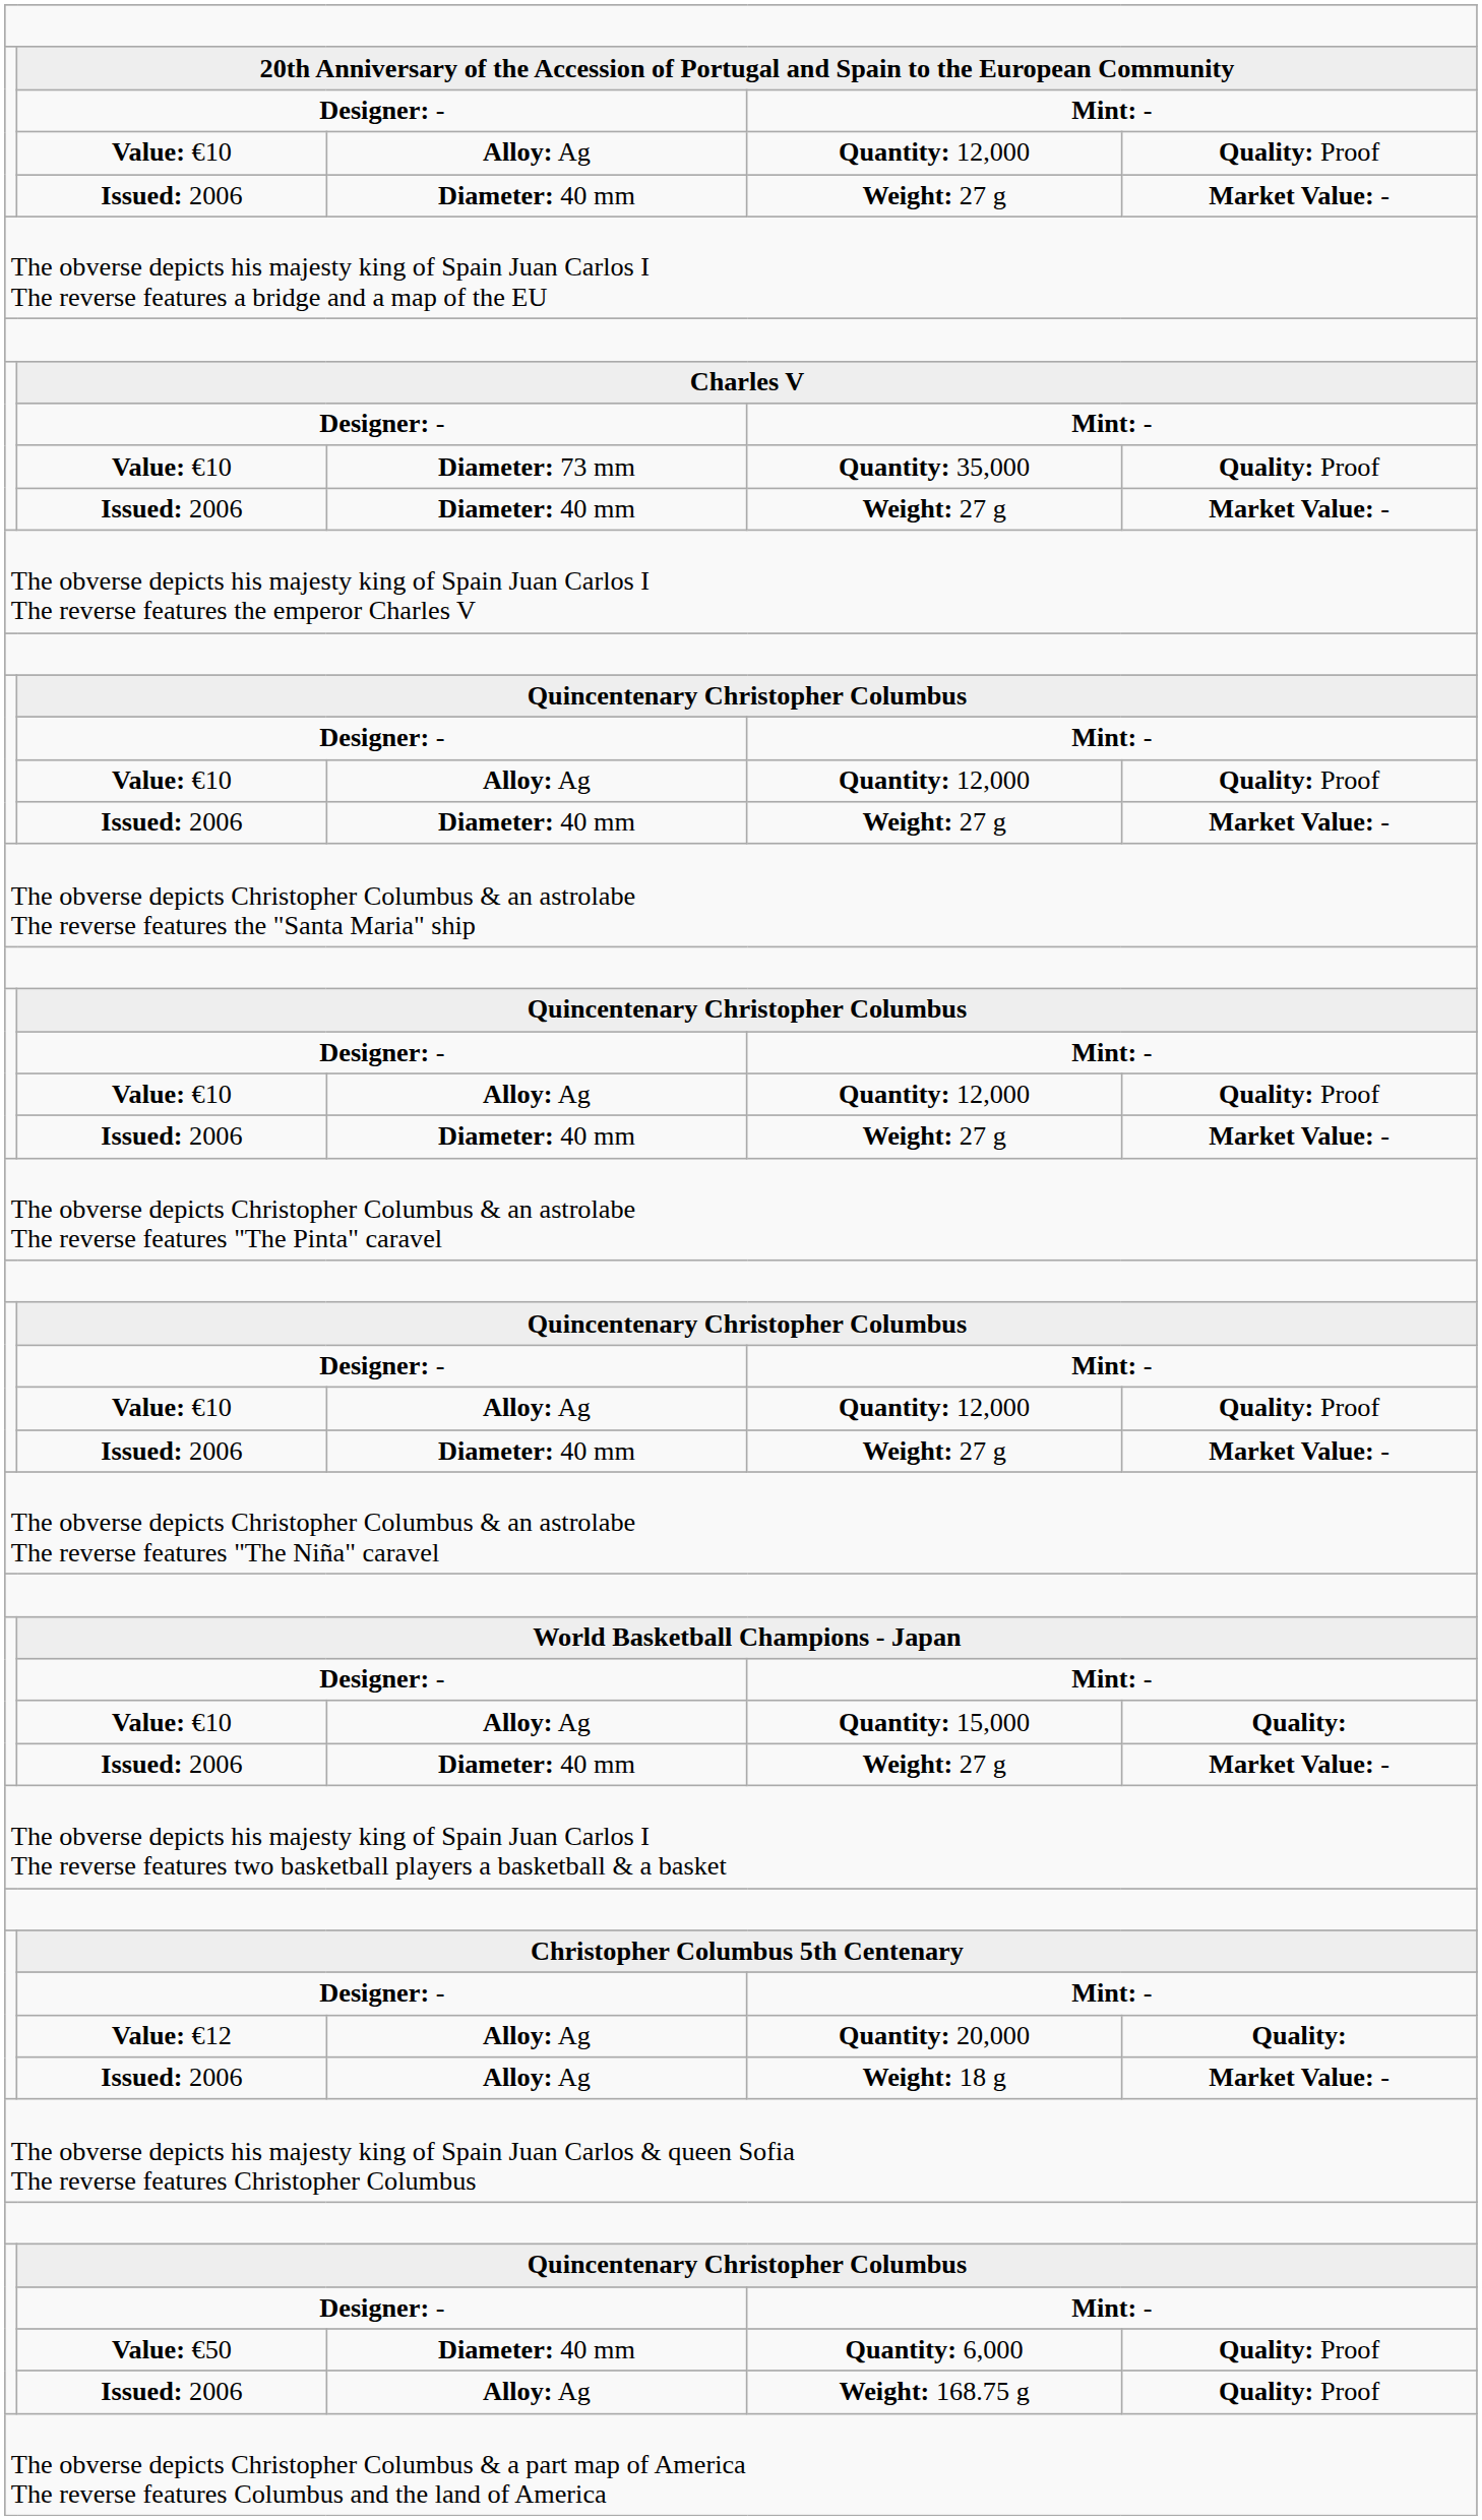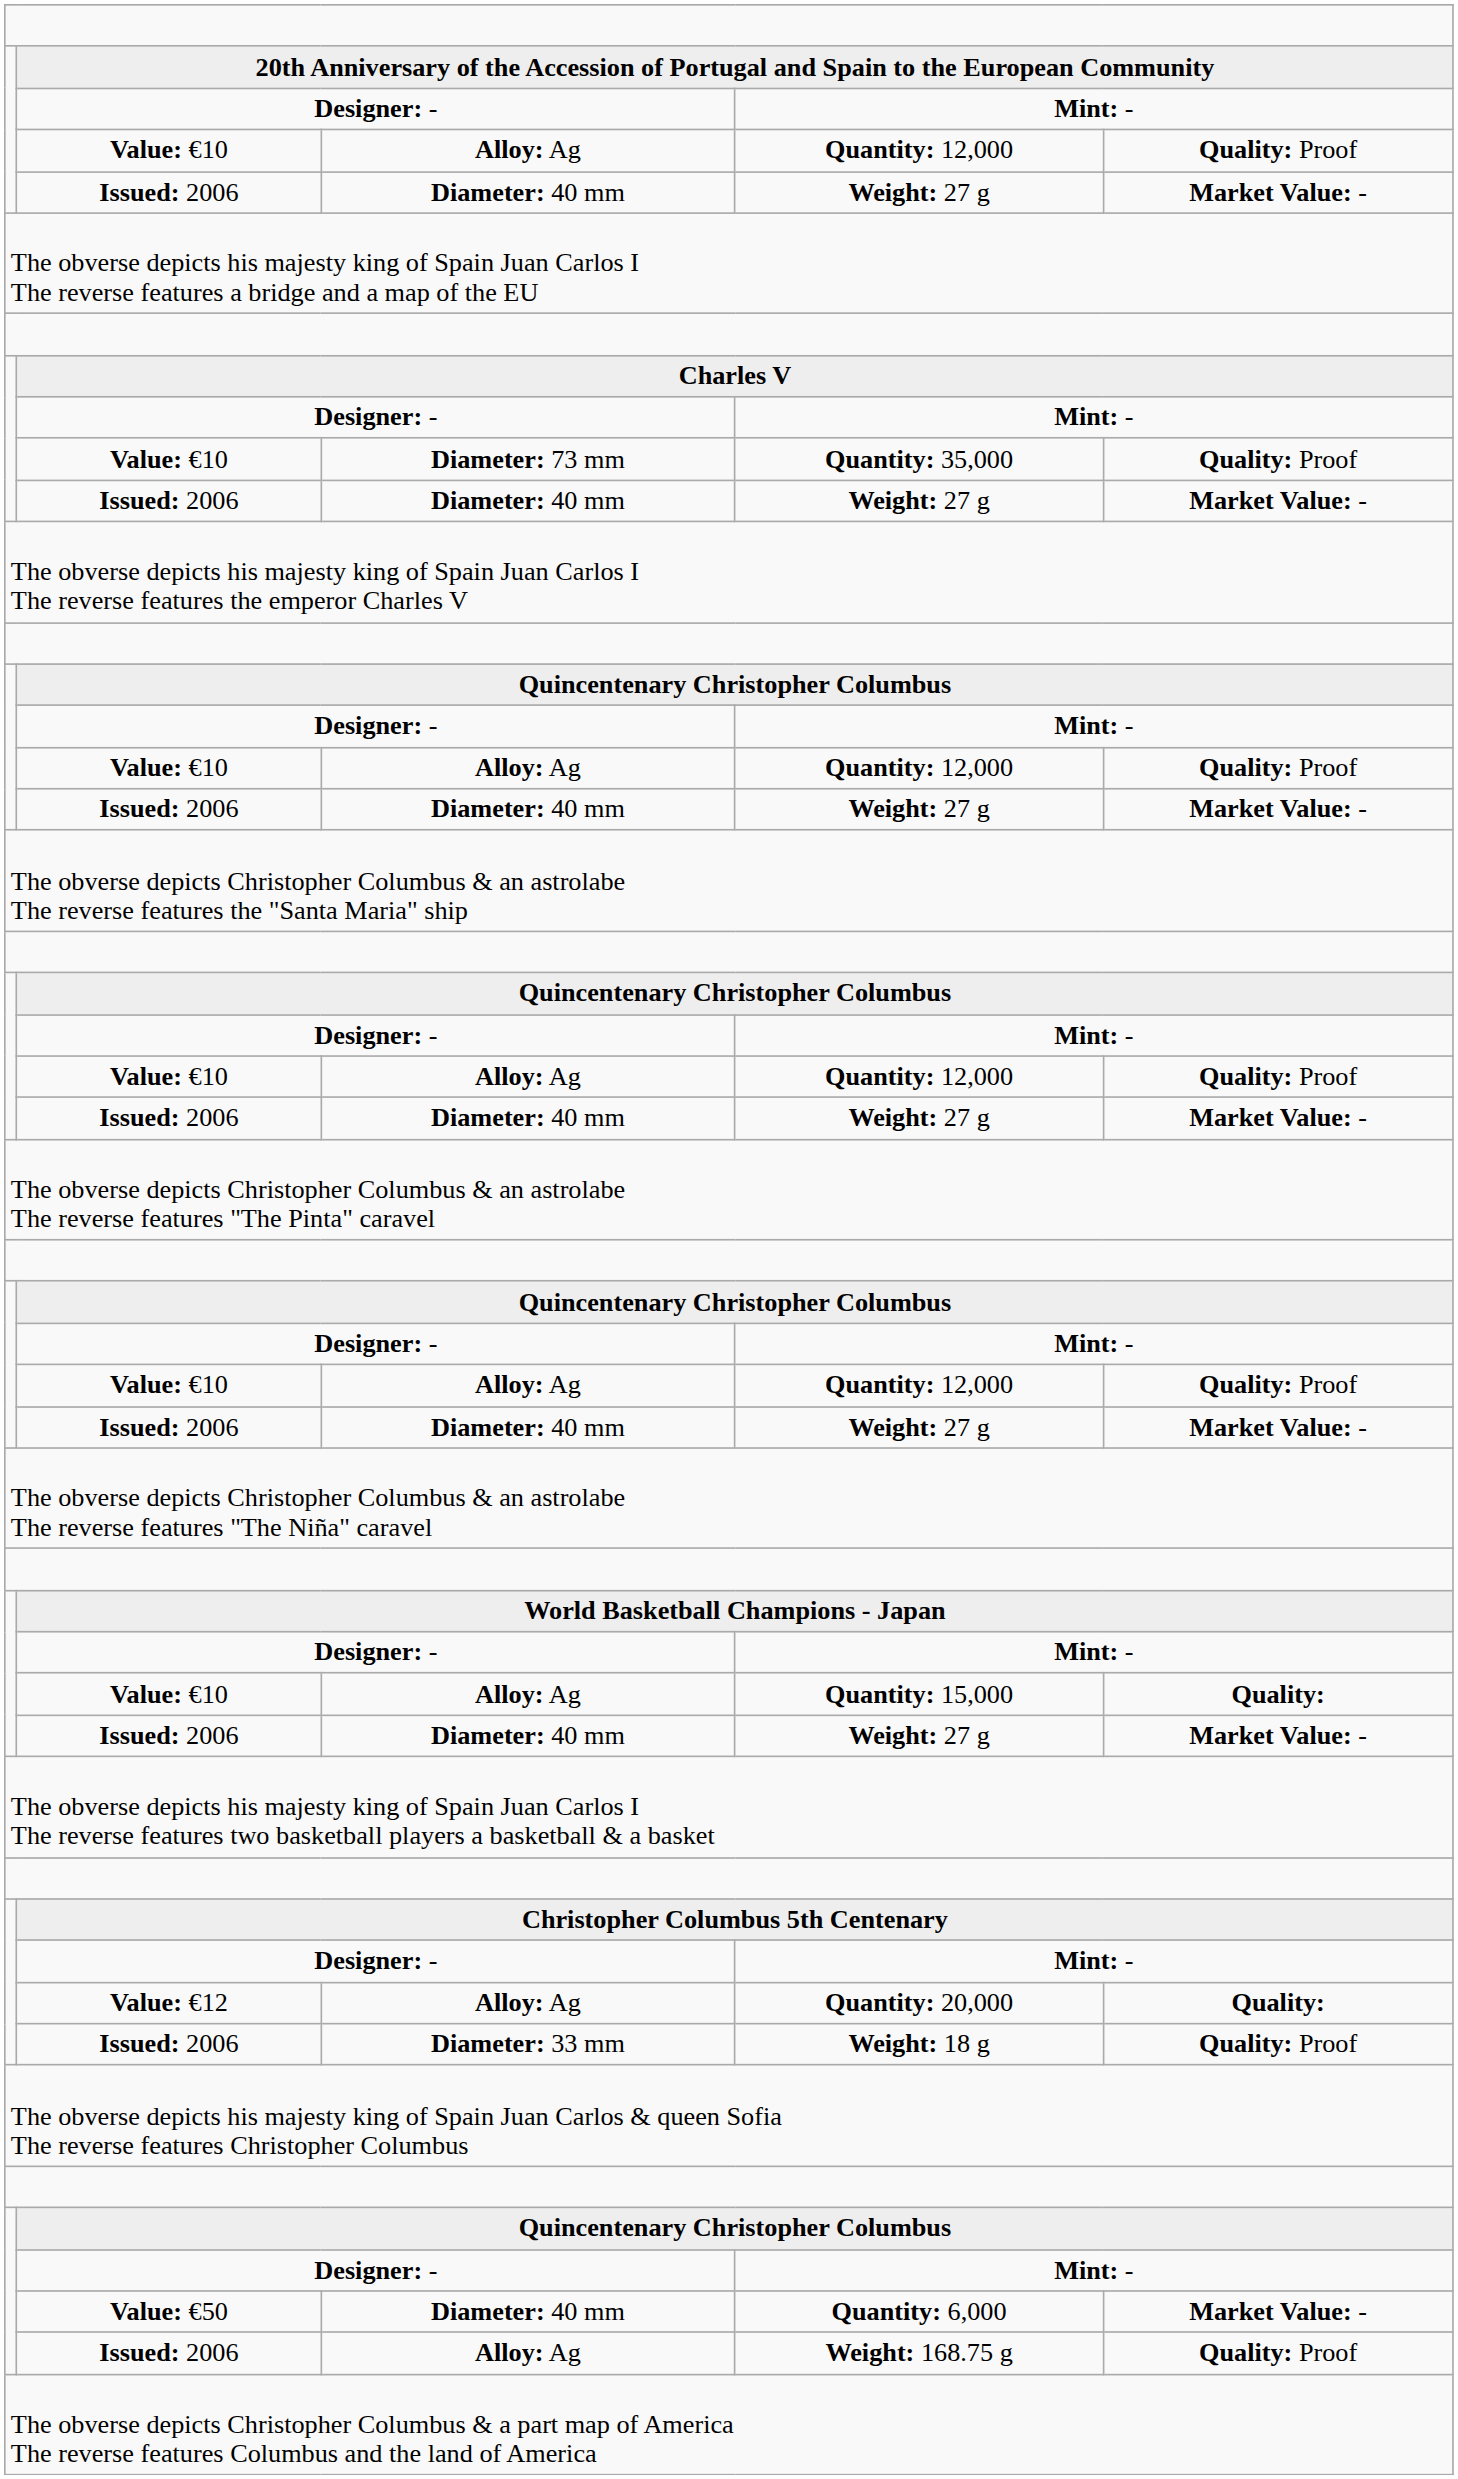Weight: 18 g | column 3: Alloy: Ag -> Diameter: 33 mm
Weight: 18 g | column 5: Market Value: - -> Quality: Proof
Quantity: 6,000 | column 5: Quality: Proof -> Market Value: -
